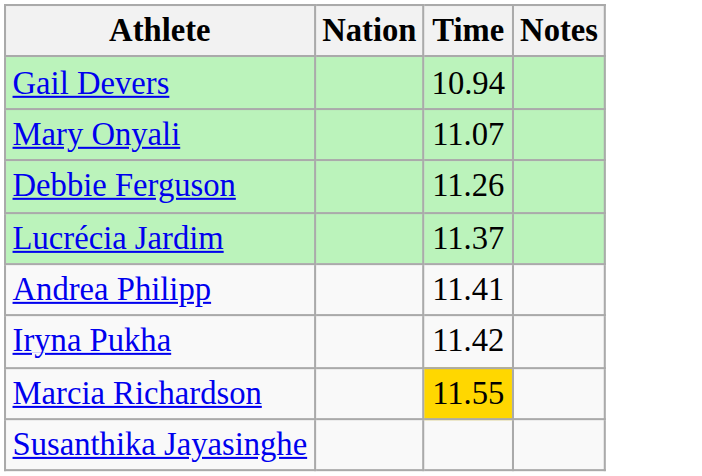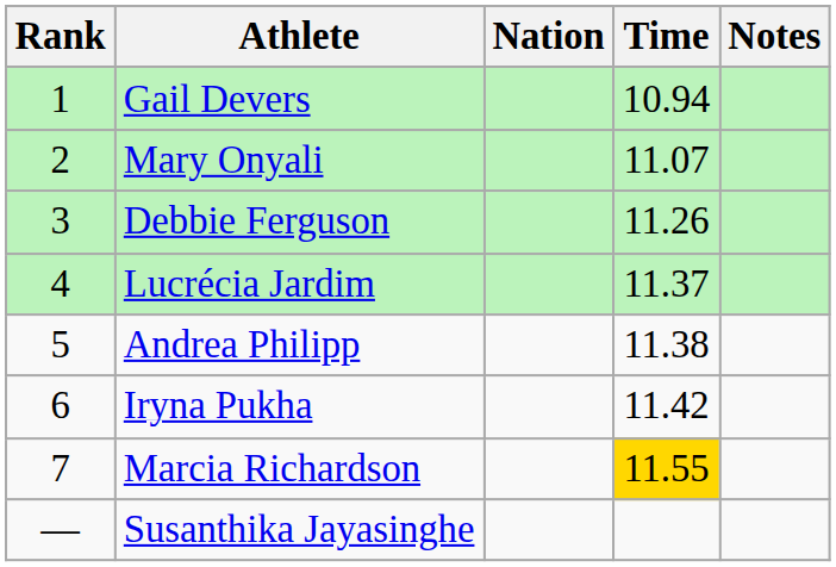+ column: Rank | 1 | 2 | 3 | 4 | 5 | 6 | 7 | —
Andrea Philipp | Time: 11.41 -> 11.38
